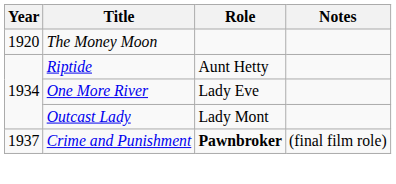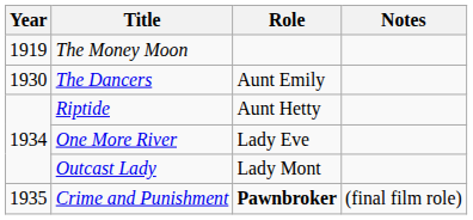The Money Moon | Year: 1920 -> 1919
+ row: 1930 | The Dancers | Aunt Emily
Crime and Punishment | Year: 1937 -> 1935
